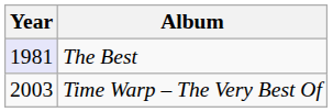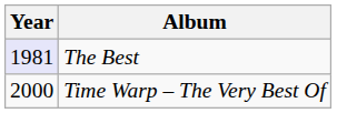Time Warp – The Very Best Of | Year: 2003 -> 2000
